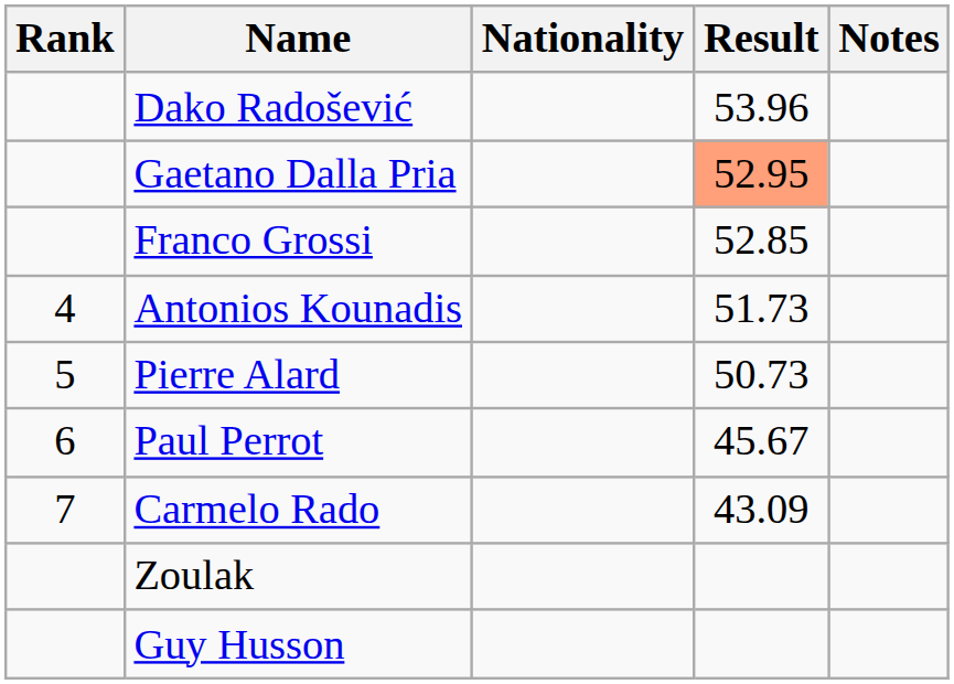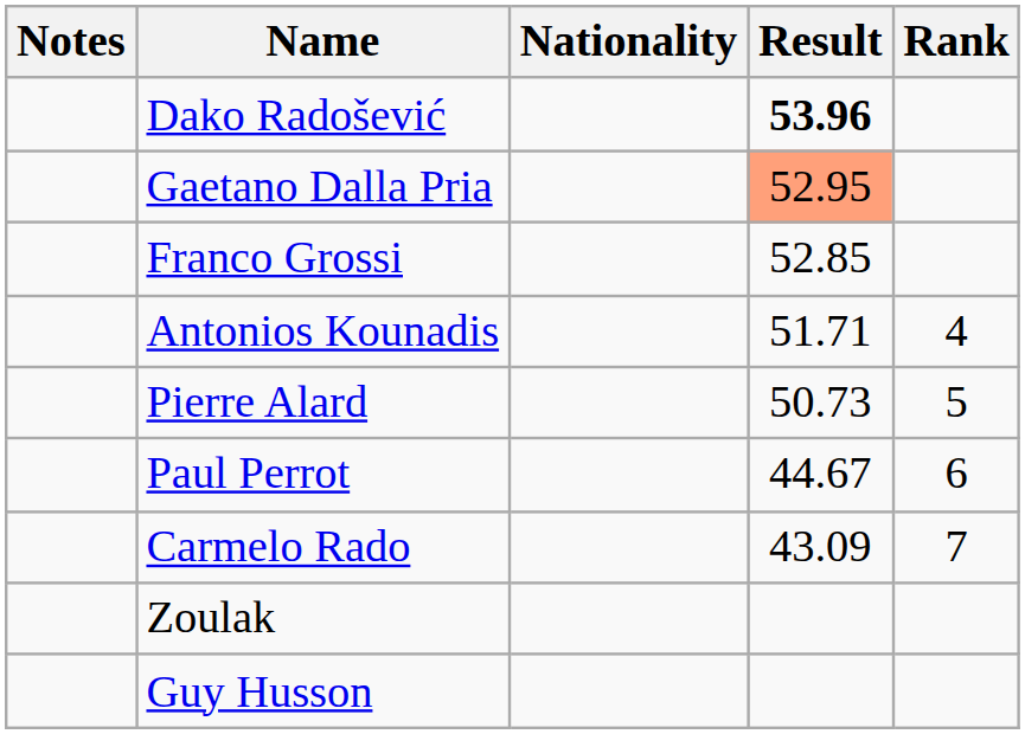columns swapped: Rank <-> Notes
Dako Radošević | Result: normal -> bold
Antonios Kounadis | Result: 51.73 -> 51.71
Paul Perrot | Result: 45.67 -> 44.67
